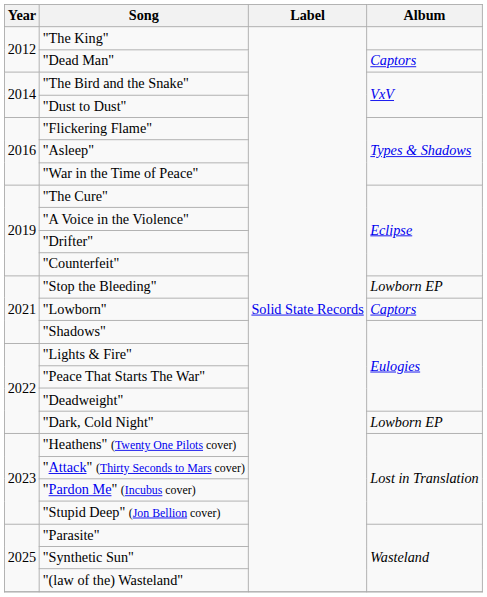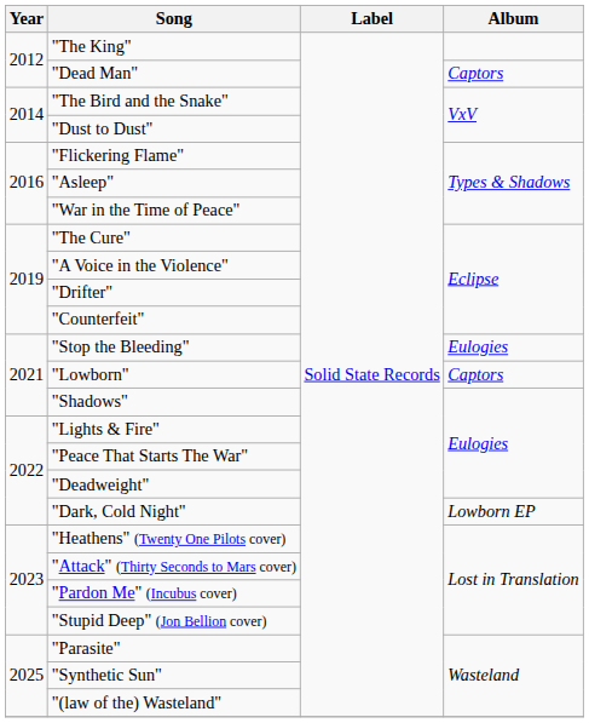"Stop the Bleeding" | Album: Lowborn EP -> Eulogies
